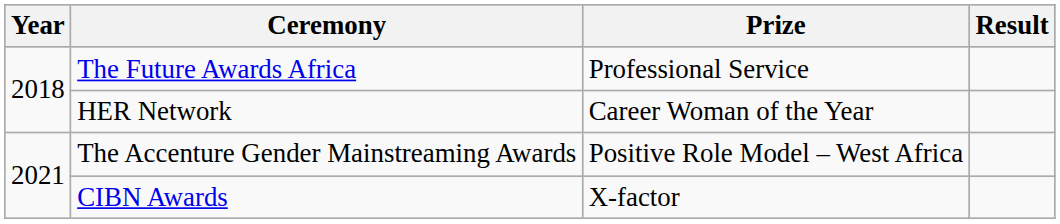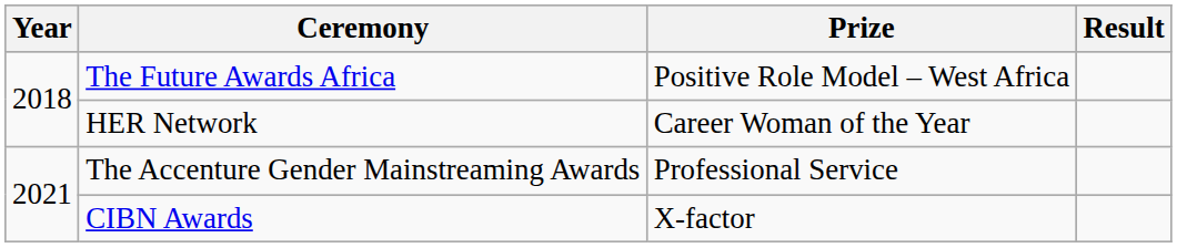The Future Awards Africa | Prize: Professional Service -> Positive Role Model – West Africa
The Accenture Gender Mainstreaming Awards | Prize: Positive Role Model – West Africa -> Professional Service
